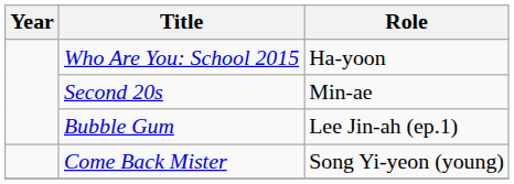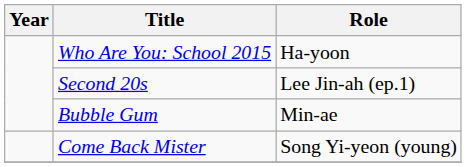Second 20s | Role: Min-ae -> Lee Jin-ah (ep.1)
Bubble Gum | Role: Lee Jin-ah (ep.1) -> Min-ae
